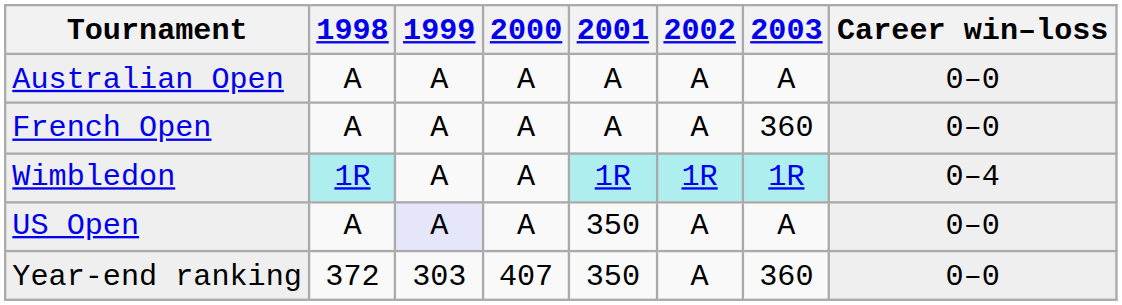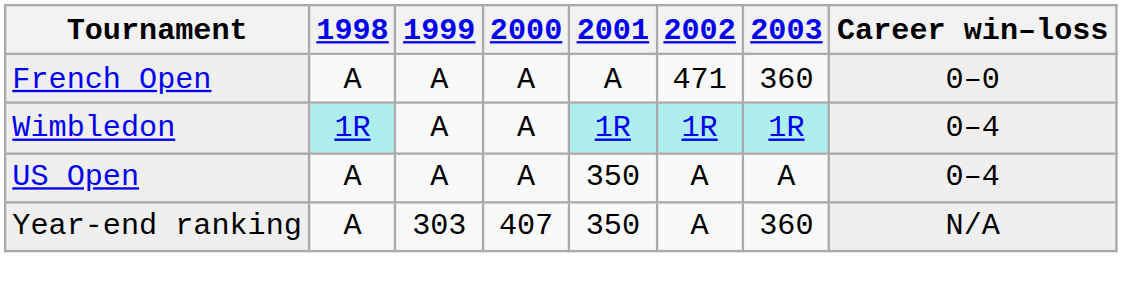- row: Australian Open | A | A | A | A | A | A | 0–0
French Open | 2002: A -> 471
US Open | 1999: lavender background -> no background
US Open | Career win–loss: 0–0 -> 0–4
Year-end ranking | 1998: 372 -> A
Year-end ranking | Career win–loss: 0–0 -> N/A
